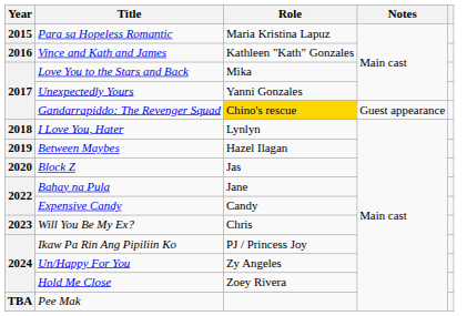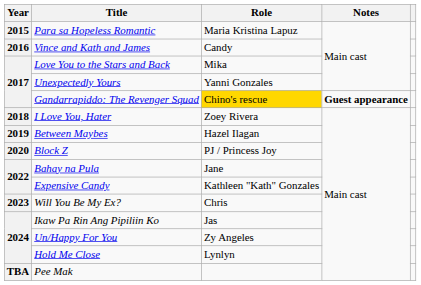Vince and Kath and James | Role: Kathleen "Kath" Gonzales -> Candy
Gandarrapiddo: The Revenger Squad | Notes: normal -> bold
I Love You, Hater | Role: Lynlyn -> Zoey Rivera
Block Z | Role: Jas -> PJ / Princess Joy
Expensive Candy | Role: Candy -> Kathleen "Kath" Gonzales
Ikaw Pa Rin Ang Pipiliin Ko | Role: PJ / Princess Joy -> Jas
Hold Me Close | Role: Zoey Rivera -> Lynlyn
